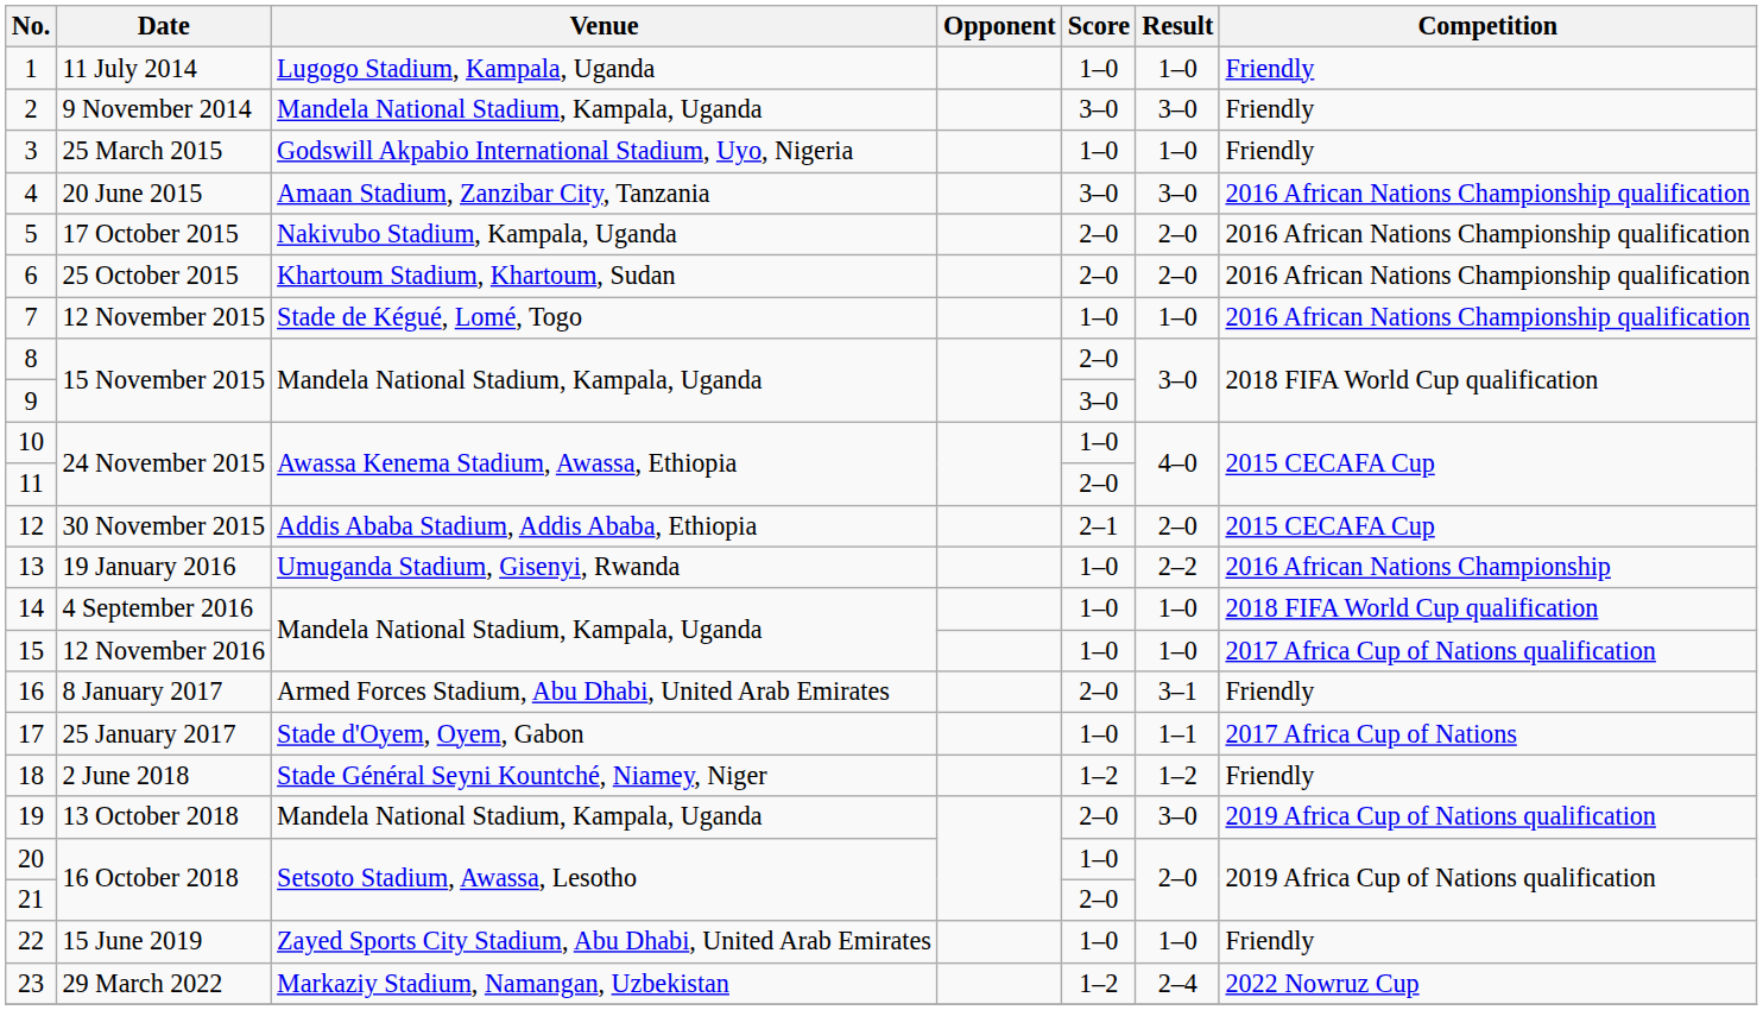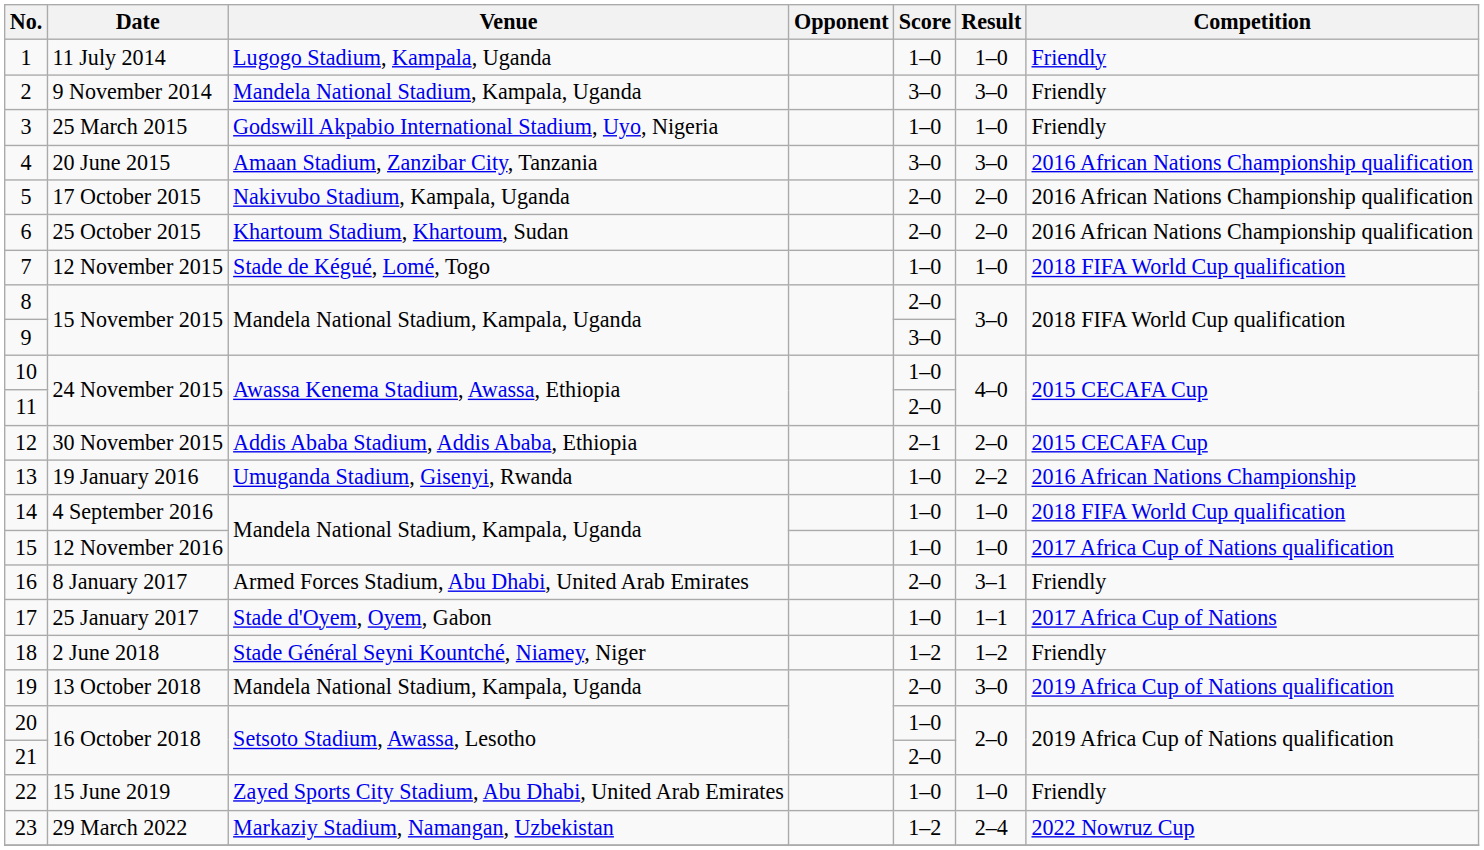7 | Competition: 2016 African Nations Championship qualification -> 2018 FIFA World Cup qualification
